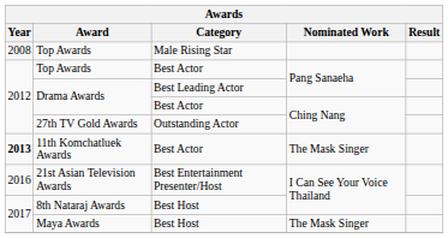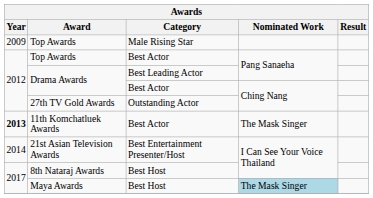Top Awards / Male Rising Star | Year: 2008 -> 2009
21st Asian Television Awards | Year: 2016 -> 2014
Maya Awards | Nominated Work: no background -> lightblue background
